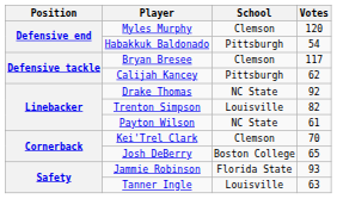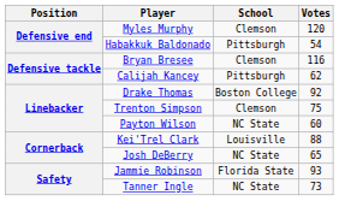Bryan Bresee | Votes: 117 -> 116
Drake Thomas | School: NC State -> Boston College
Trenton Simpson | School: Louisville -> Clemson
Trenton Simpson | Votes: 82 -> 75
Payton Wilson | Votes: 61 -> 60
Kei'Trel Clark | School: Clemson -> Louisville
Kei'Trel Clark | Votes: 70 -> 88
Josh DeBerry | School: Boston College -> NC State
Tanner Ingle | School: Louisville -> NC State
Tanner Ingle | Votes: 63 -> 73
